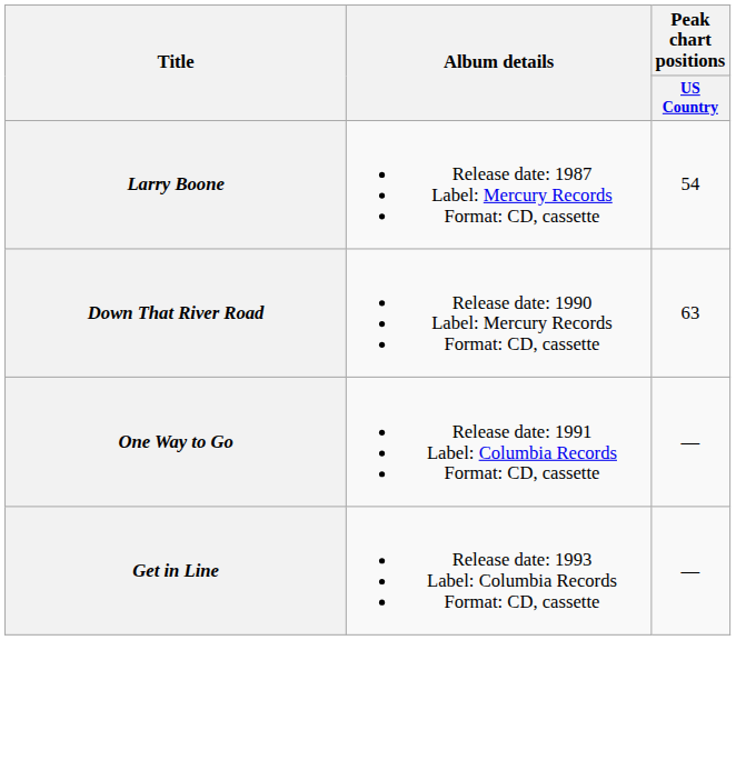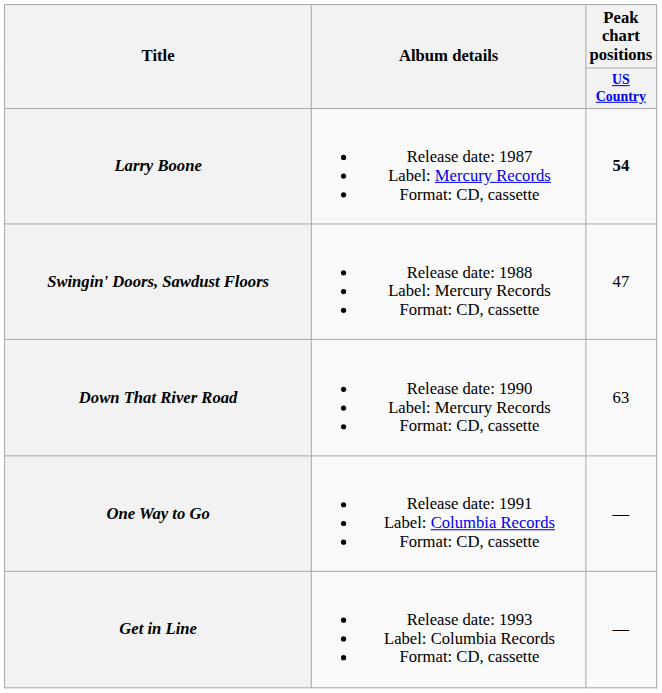Larry Boone | Peak chart positions / US Country: normal -> bold
+ row: Swingin' Doors, Sawdust Floors | Release date: 1988 Label: Mercury Records Format: CD, cassette | 47
